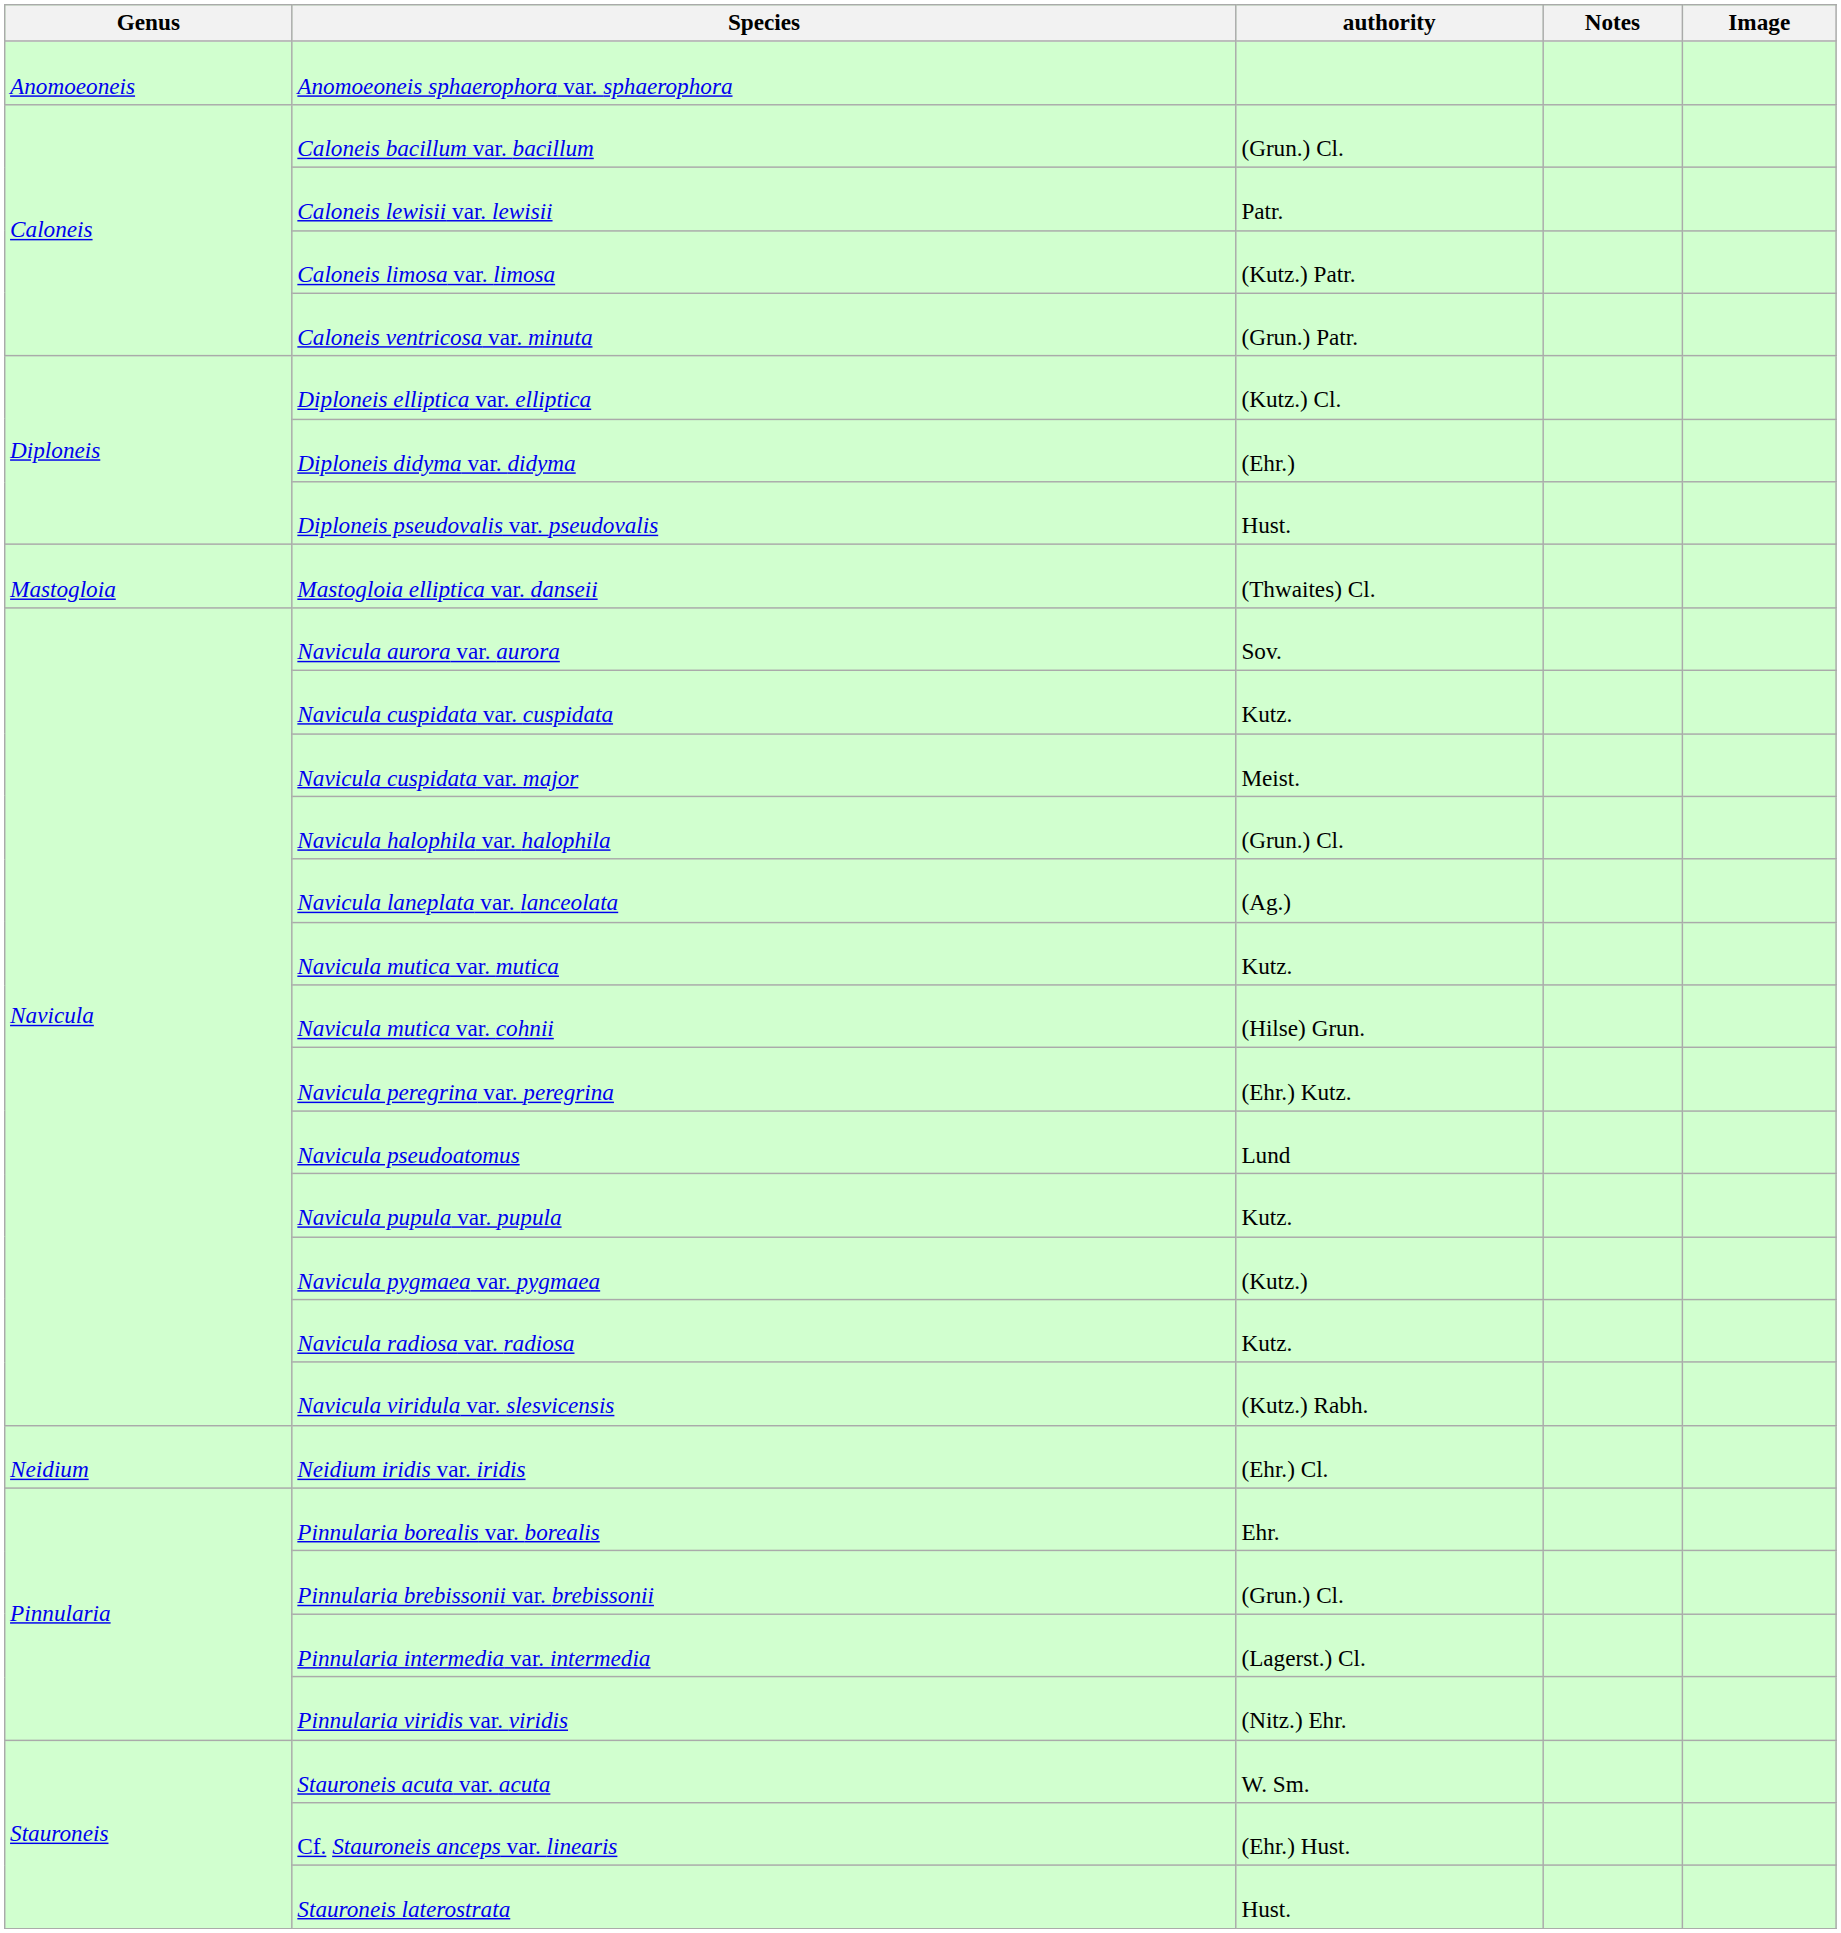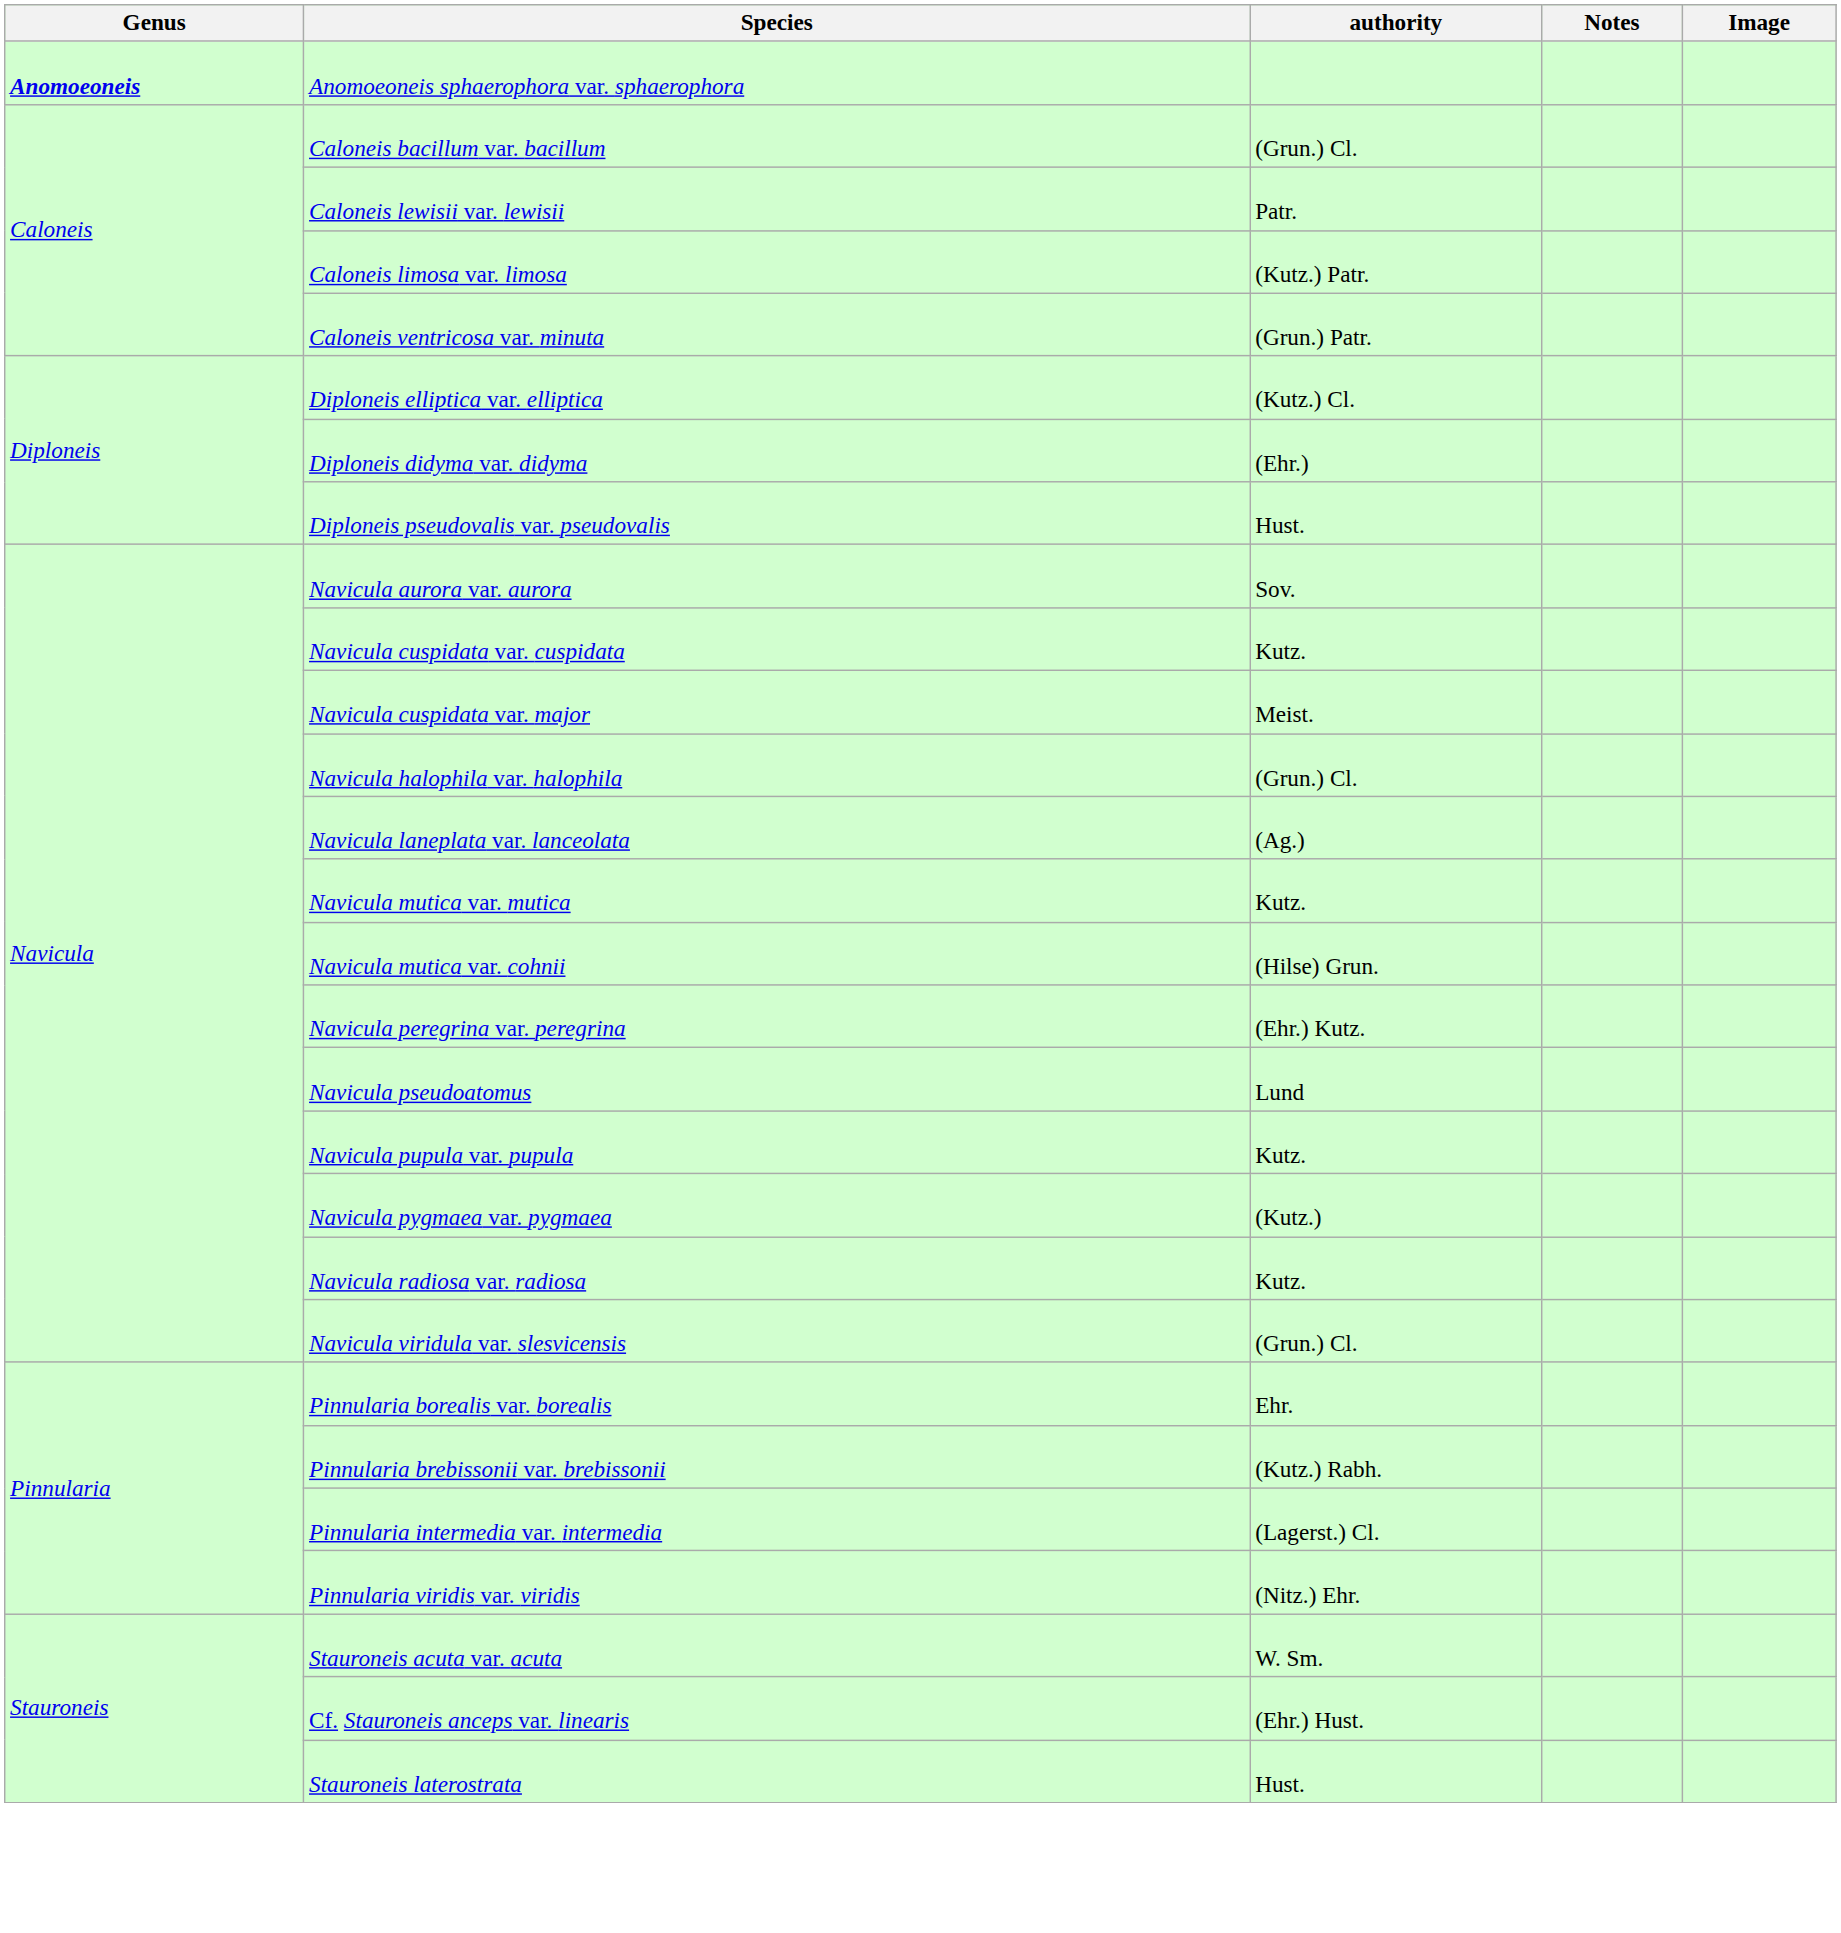Anomoeoneis sphaerophora var. sphaerophora | Genus: normal -> bold
- row: Mastogloia | Mastogloia elliptica var. danseii | (Thwaites) Cl.
Navicula viridula var. slesvicensis | authority: (Kutz.) Rabh. -> (Grun.) Cl.
- row: Neidium | Neidium iridis var. iridis | (Ehr.) Cl.
Pinnularia brebissonii var. brebissonii | authority: (Grun.) Cl. -> (Kutz.) Rabh.
